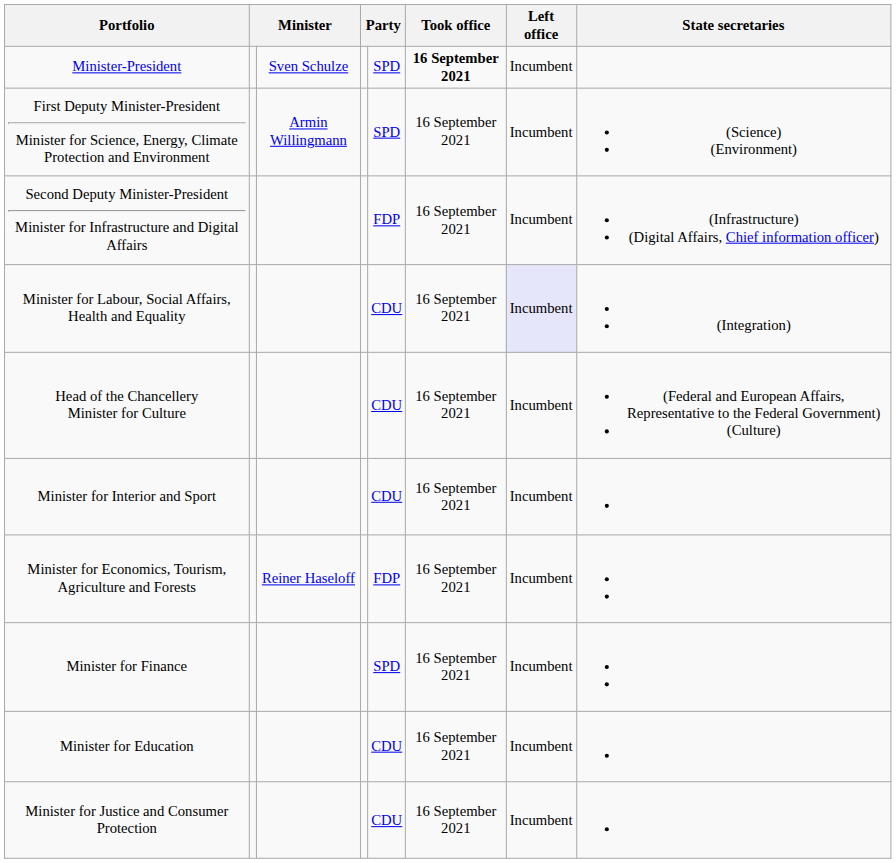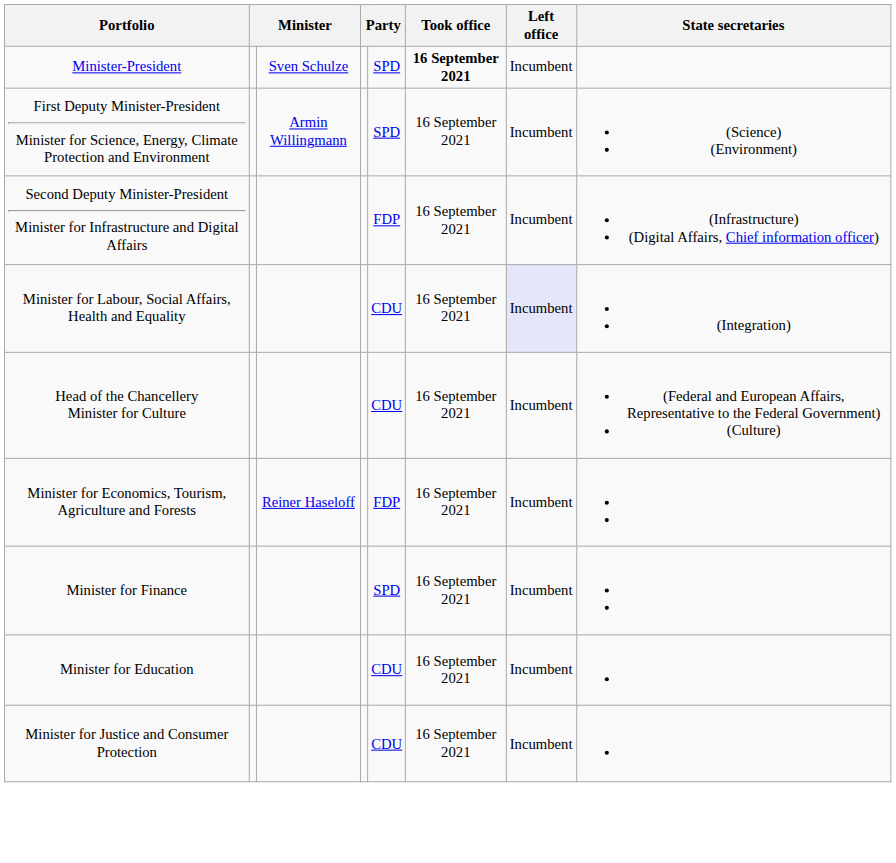- row: Minister for Interior and Sport | CDU | 16 September 2021 | Incumbent
